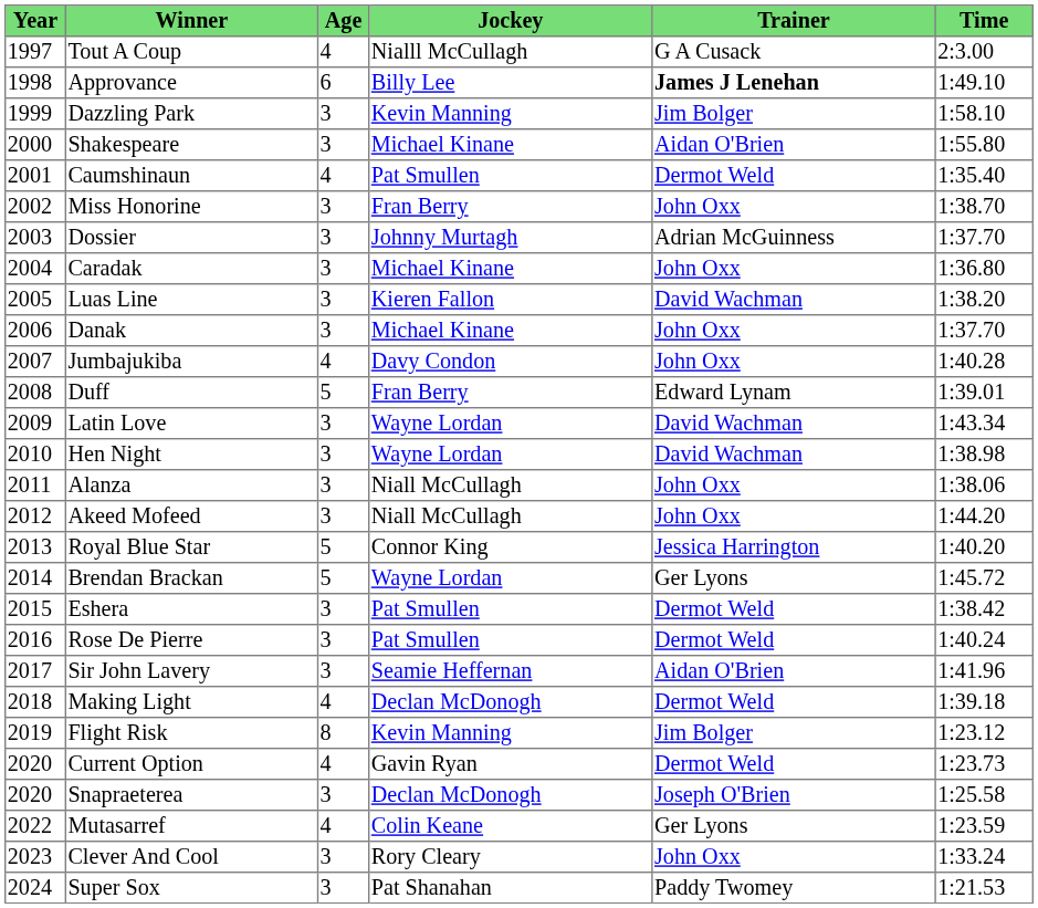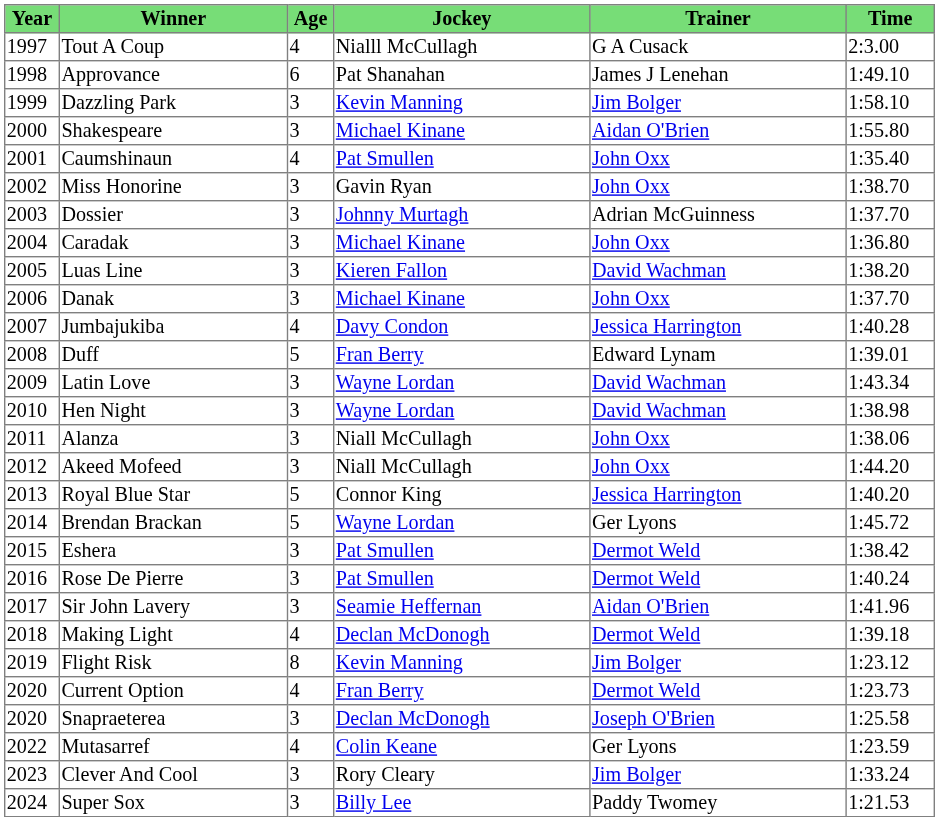Approvance | Jockey: Billy Lee -> Pat Shanahan
Approvance | Trainer: bold -> normal
Caumshinaun | Trainer: Dermot Weld -> John Oxx
Miss Honorine | Jockey: Fran Berry -> Gavin Ryan
Jumbajukiba | Trainer: John Oxx -> Jessica Harrington
Current Option | Jockey: Gavin Ryan -> Fran Berry
Clever And Cool | Trainer: John Oxx -> Jim Bolger
Super Sox | Jockey: Pat Shanahan -> Billy Lee
